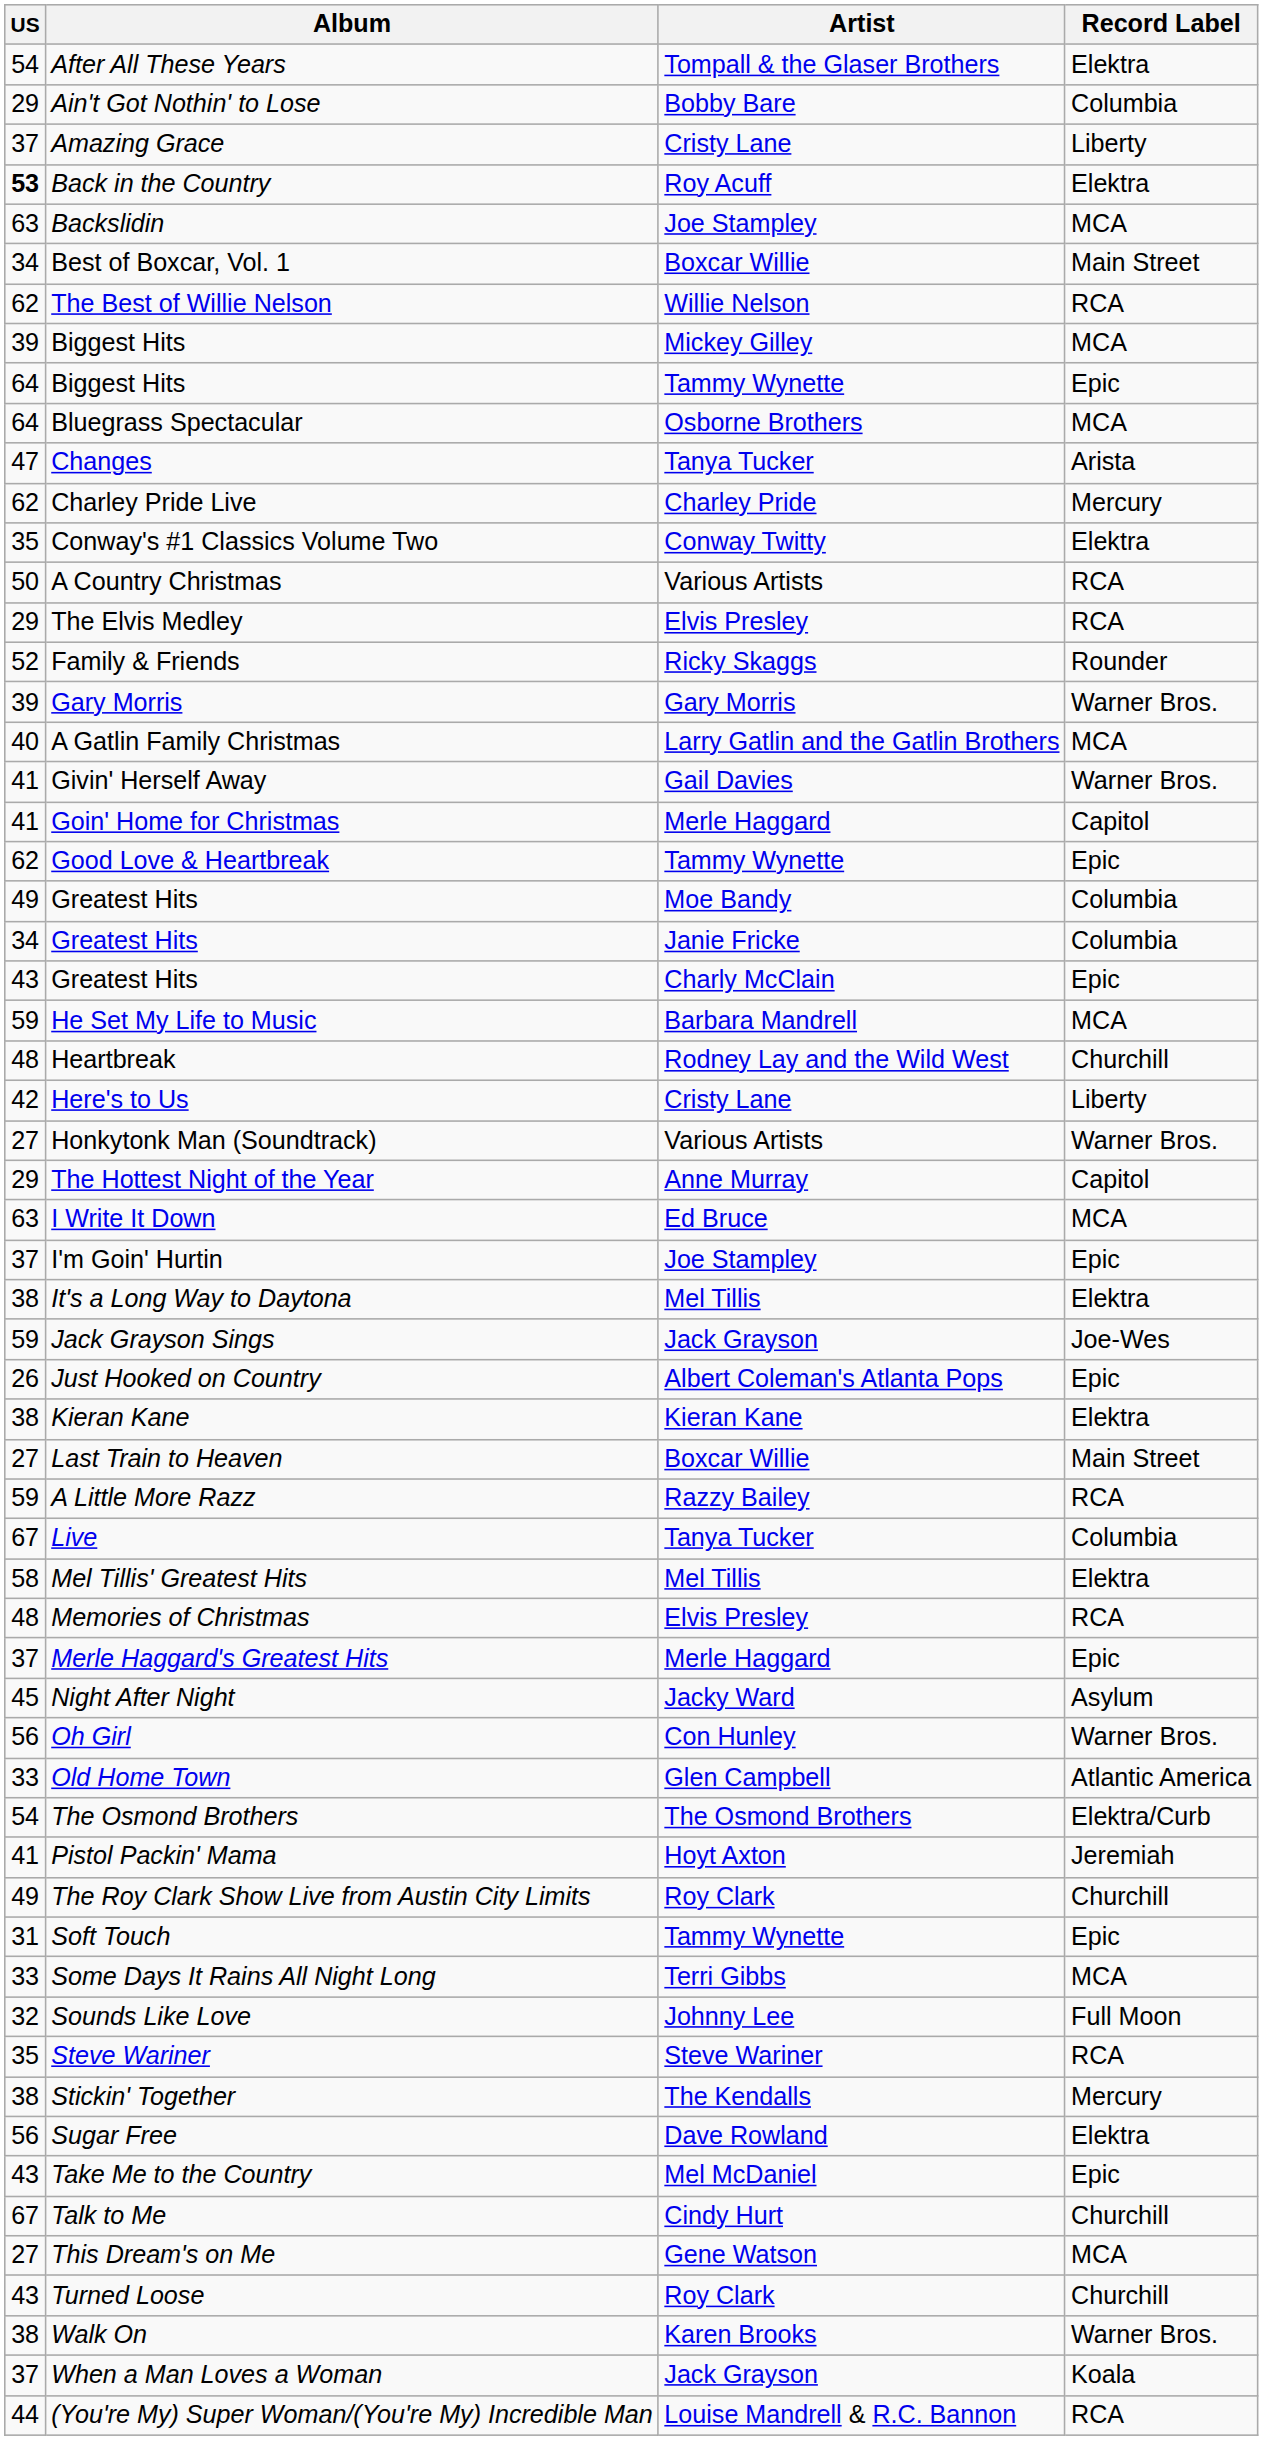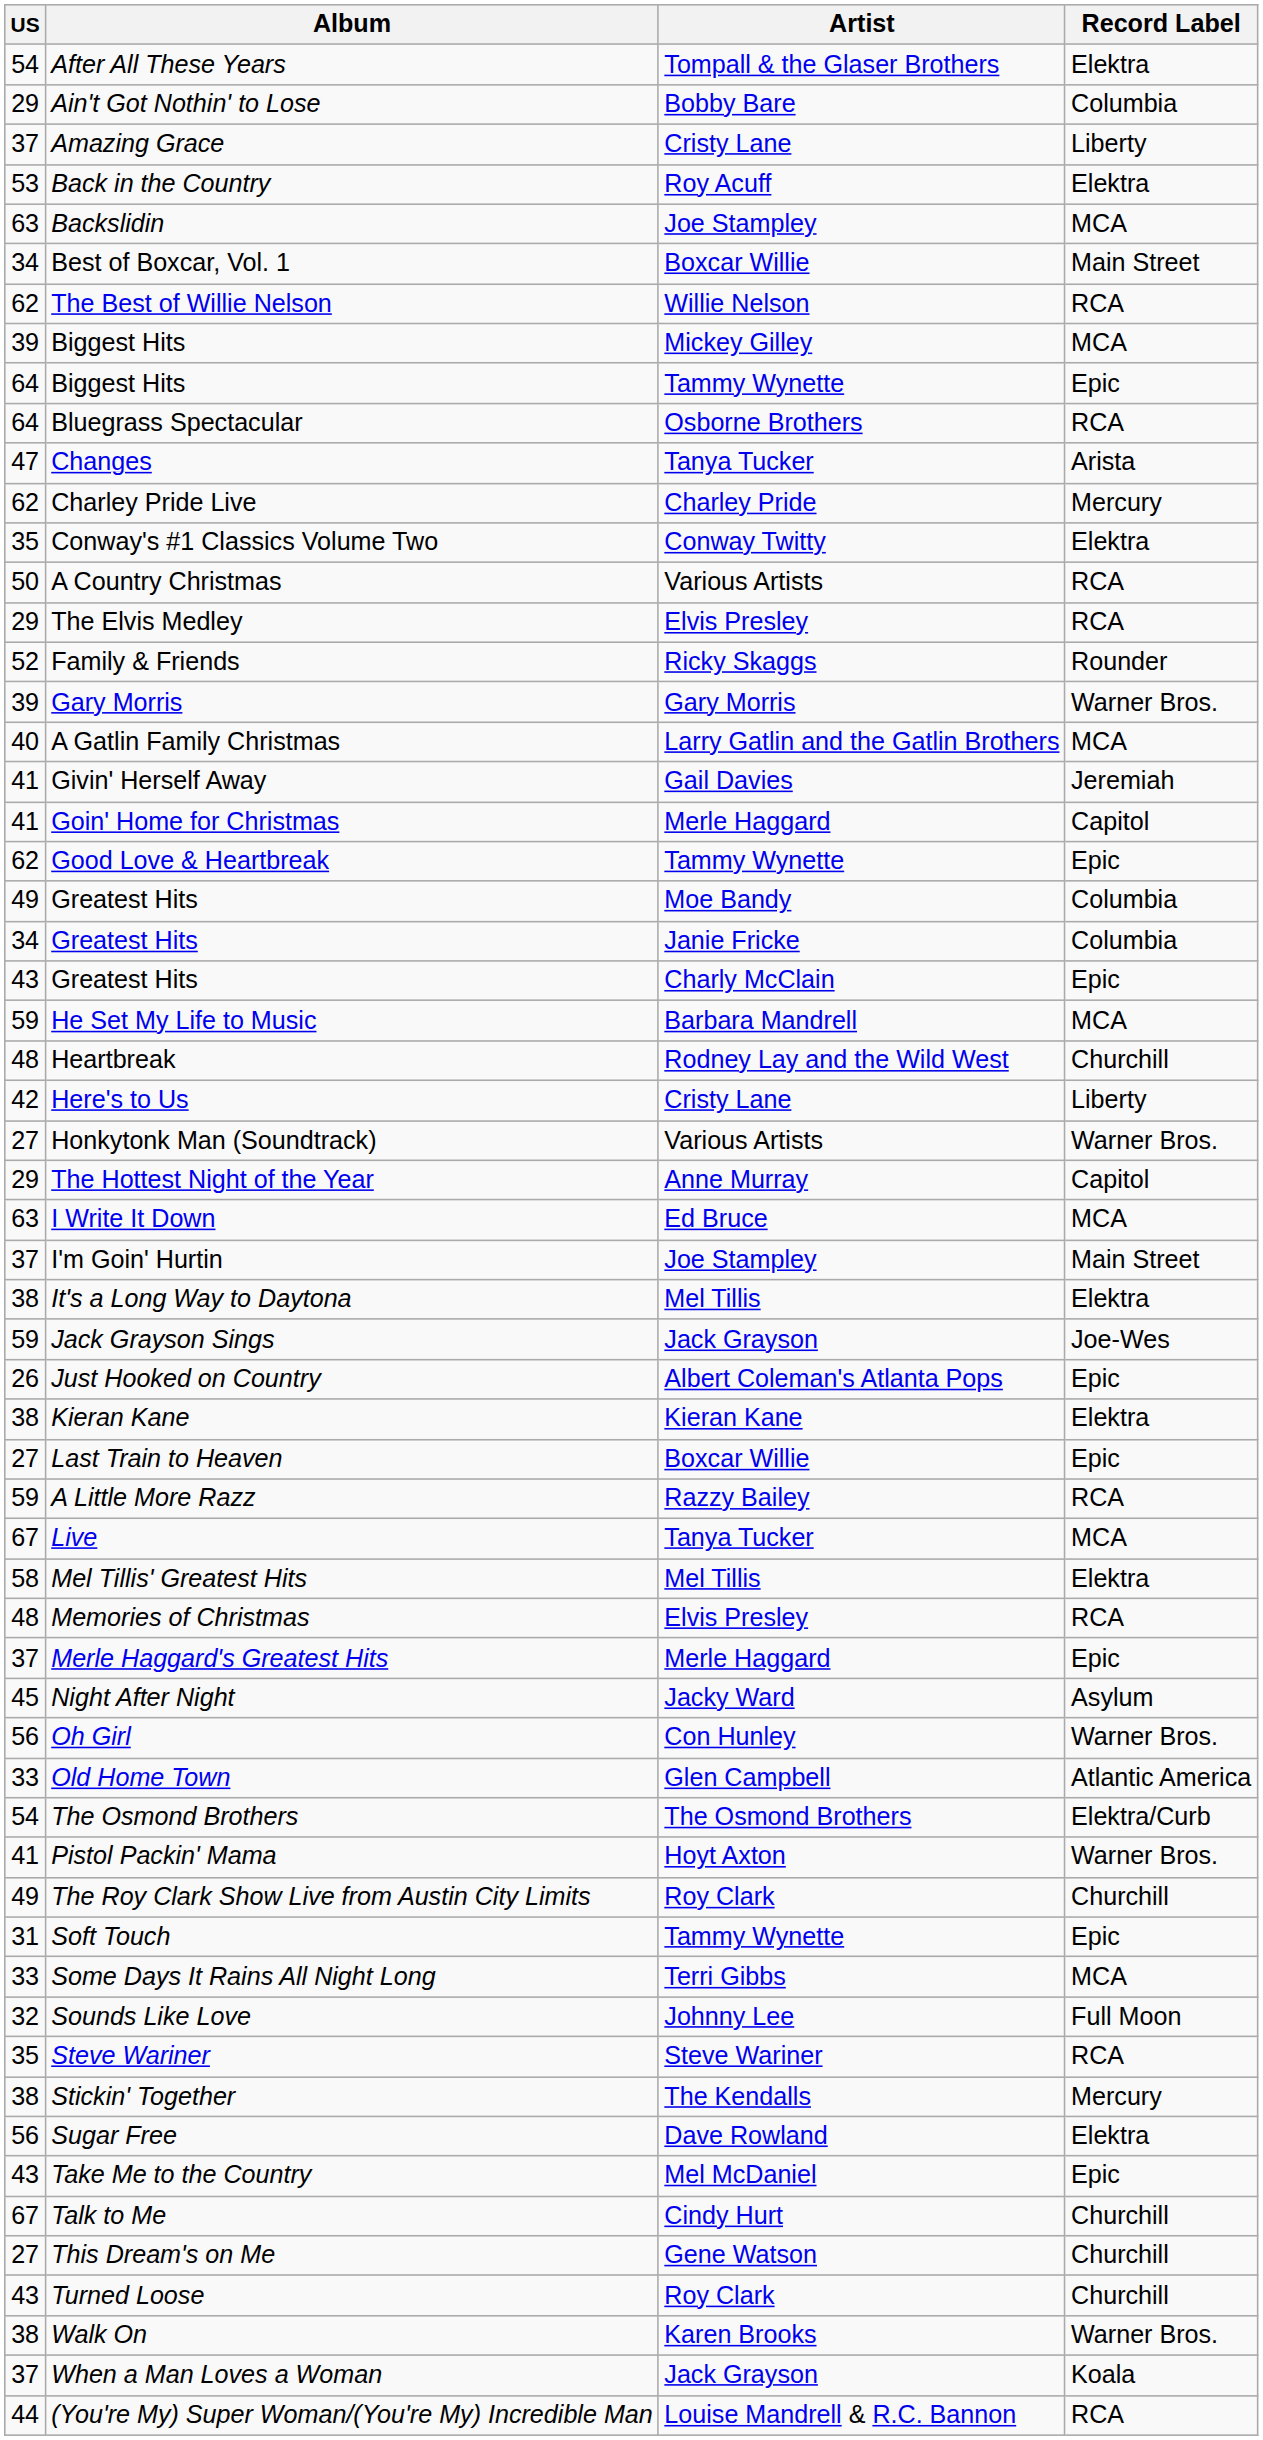Back in the Country | US: bold -> normal
Bluegrass Spectacular | Record Label: MCA -> RCA
Givin' Herself Away | Record Label: Warner Bros. -> Jeremiah
I'm Goin' Hurtin | Record Label: Epic -> Main Street
Last Train to Heaven | Record Label: Main Street -> Epic
Live | Record Label: Columbia -> MCA
Pistol Packin' Mama | Record Label: Jeremiah -> Warner Bros.
This Dream's on Me | Record Label: MCA -> Churchill
